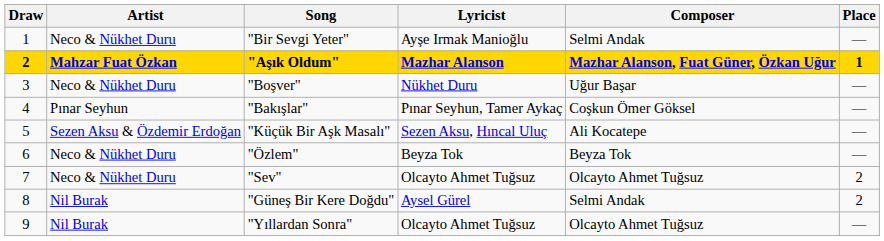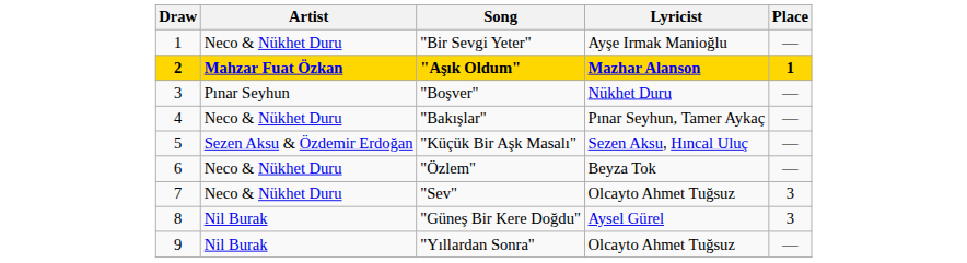- column: Composer | Selmi Andak | Mazhar Alanson, Fuat Güner, Özkan Uğur | Uğur Başar | Coşkun Ömer Göksel | Ali Kocatepe | Beyza Tok | Olcayto Ahmet Tuğsuz | Selmi Andak | Olcayto Ahmet Tuğsuz
"Boşver" | Artist: Neco & Nükhet Duru -> Pınar Seyhun
"Bakışlar" | Artist: Pınar Seyhun -> Neco & Nükhet Duru
"Sev" | Place: 2 -> 3
"Güneş Bir Kere Doğdu" | Place: 2 -> 3
